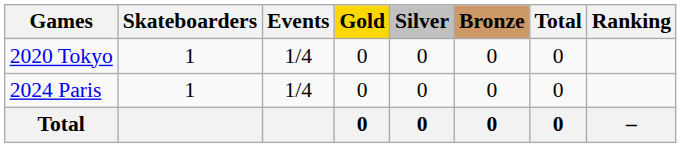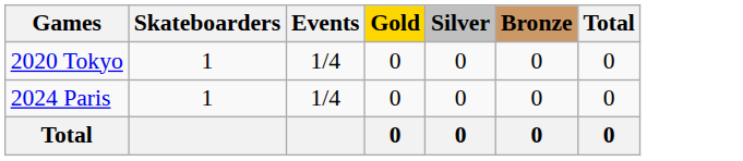- column: Ranking | –
